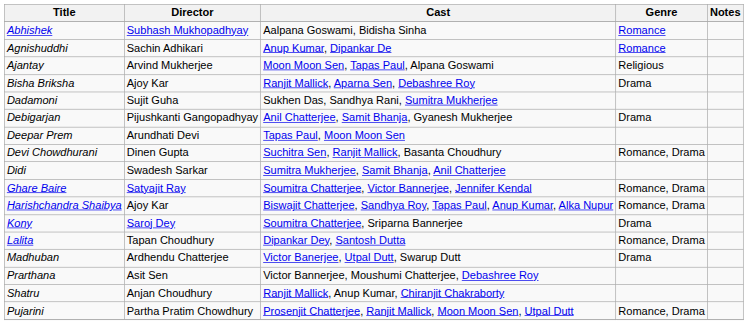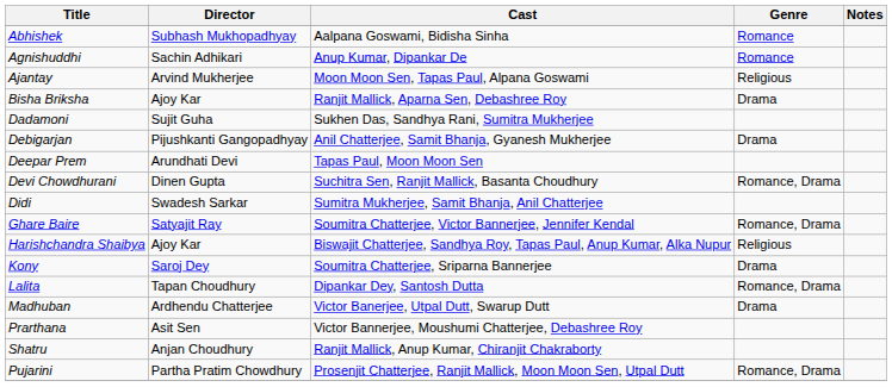Harishchandra Shaibya | Genre: Romance, Drama -> Religious
